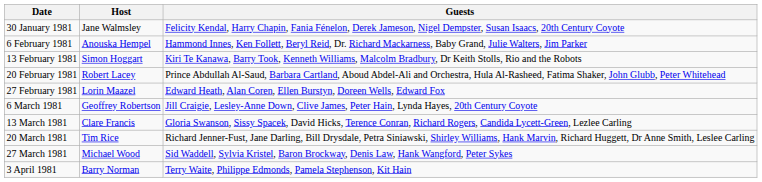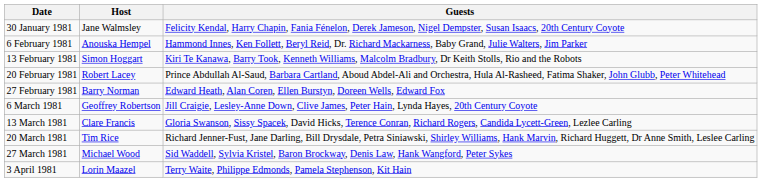27 February 1981 | Host: Lorin Maazel -> Barry Norman
3 April 1981 | Host: Barry Norman -> Lorin Maazel
